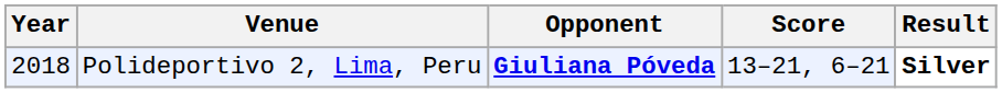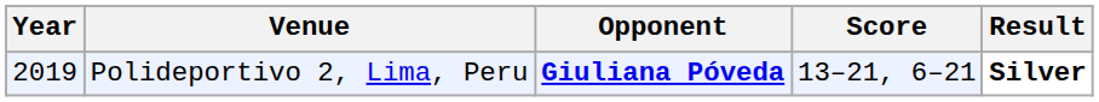Polideportivo 2, Lima, Peru | Year: 2018 -> 2019
